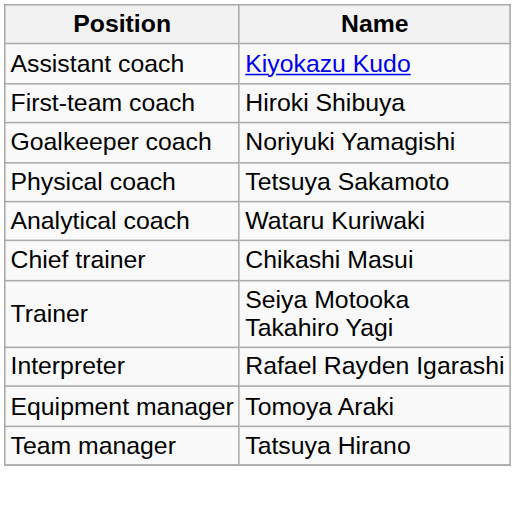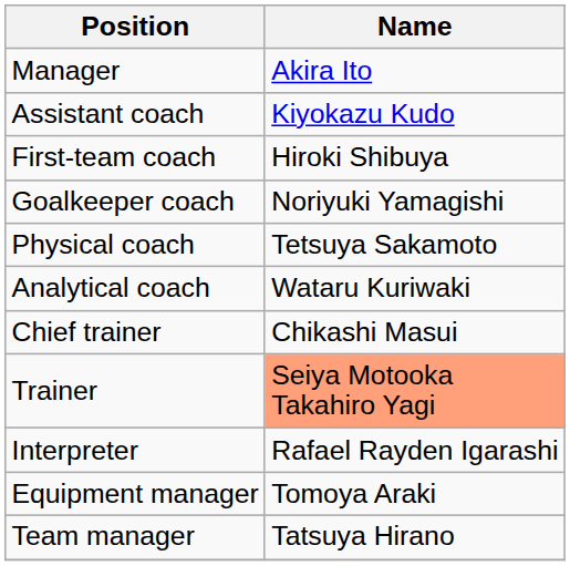+ row: Manager | Akira Ito
Trainer | Name: no background -> lightsalmon background
